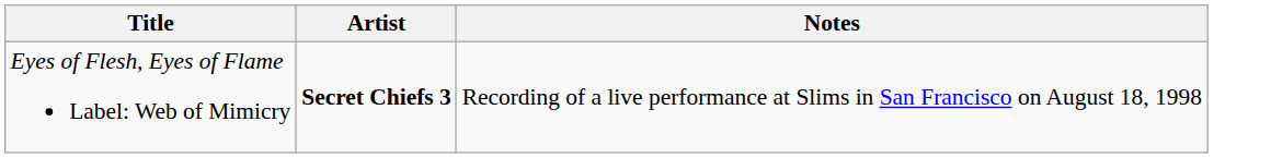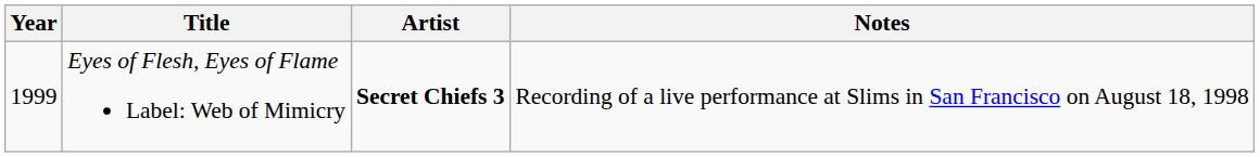+ column: Year | 1999
